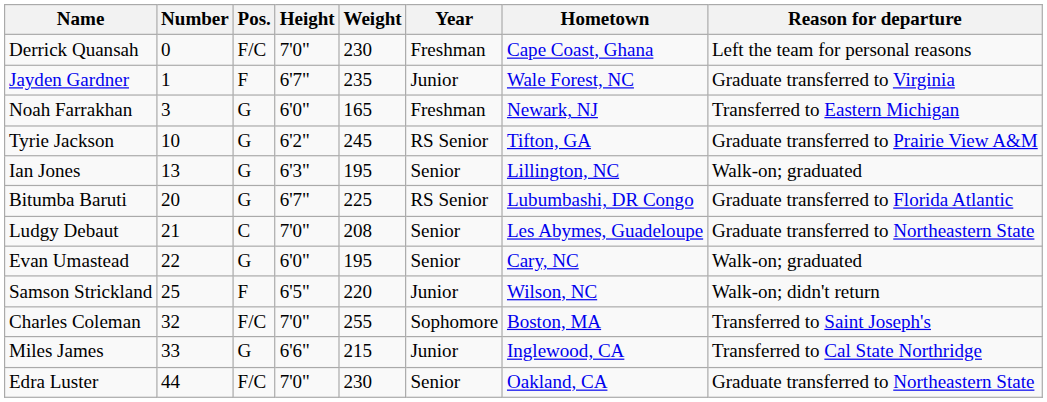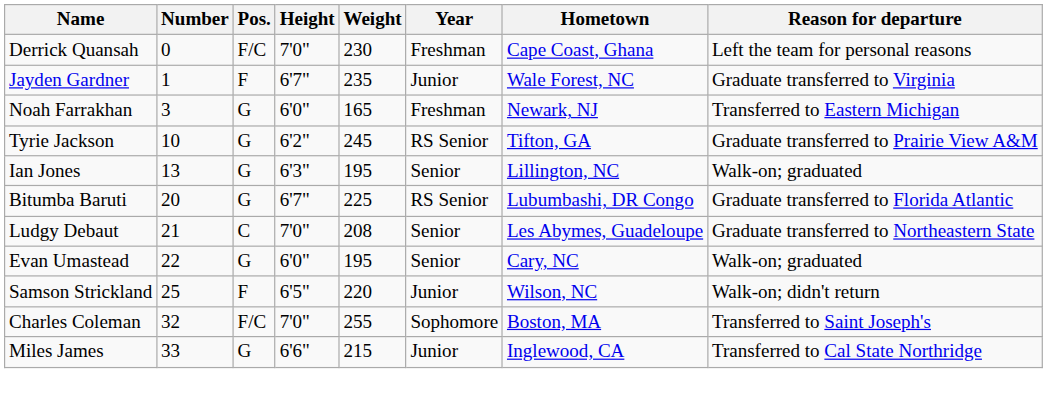- row: Edra Luster | 44 | F/C | 7'0" | 230 | Senior | Oakland, CA | Graduate transferred to Northeastern State
